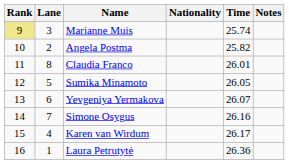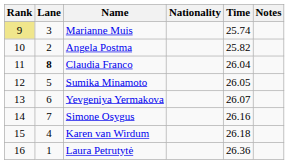Claudia Franco | Lane: normal -> bold
Claudia Franco | Time: 26.01 -> 26.04
Karen van Wirdum | Time: 26.17 -> 26.18
